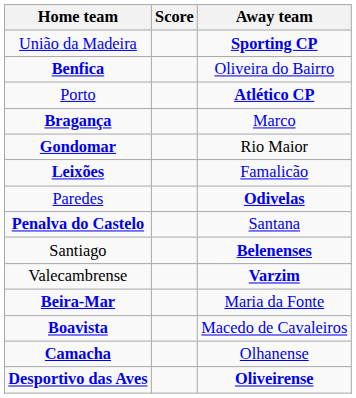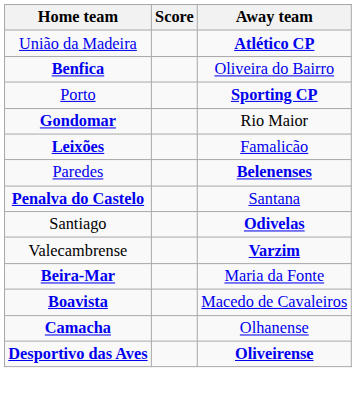União da Madeira | Away team: Sporting CP -> Atlético CP
Porto | Away team: Atlético CP -> Sporting CP
- row: Bragança | Marco
Paredes | Away team: Odivelas -> Belenenses
Santiago | Away team: Belenenses -> Odivelas
